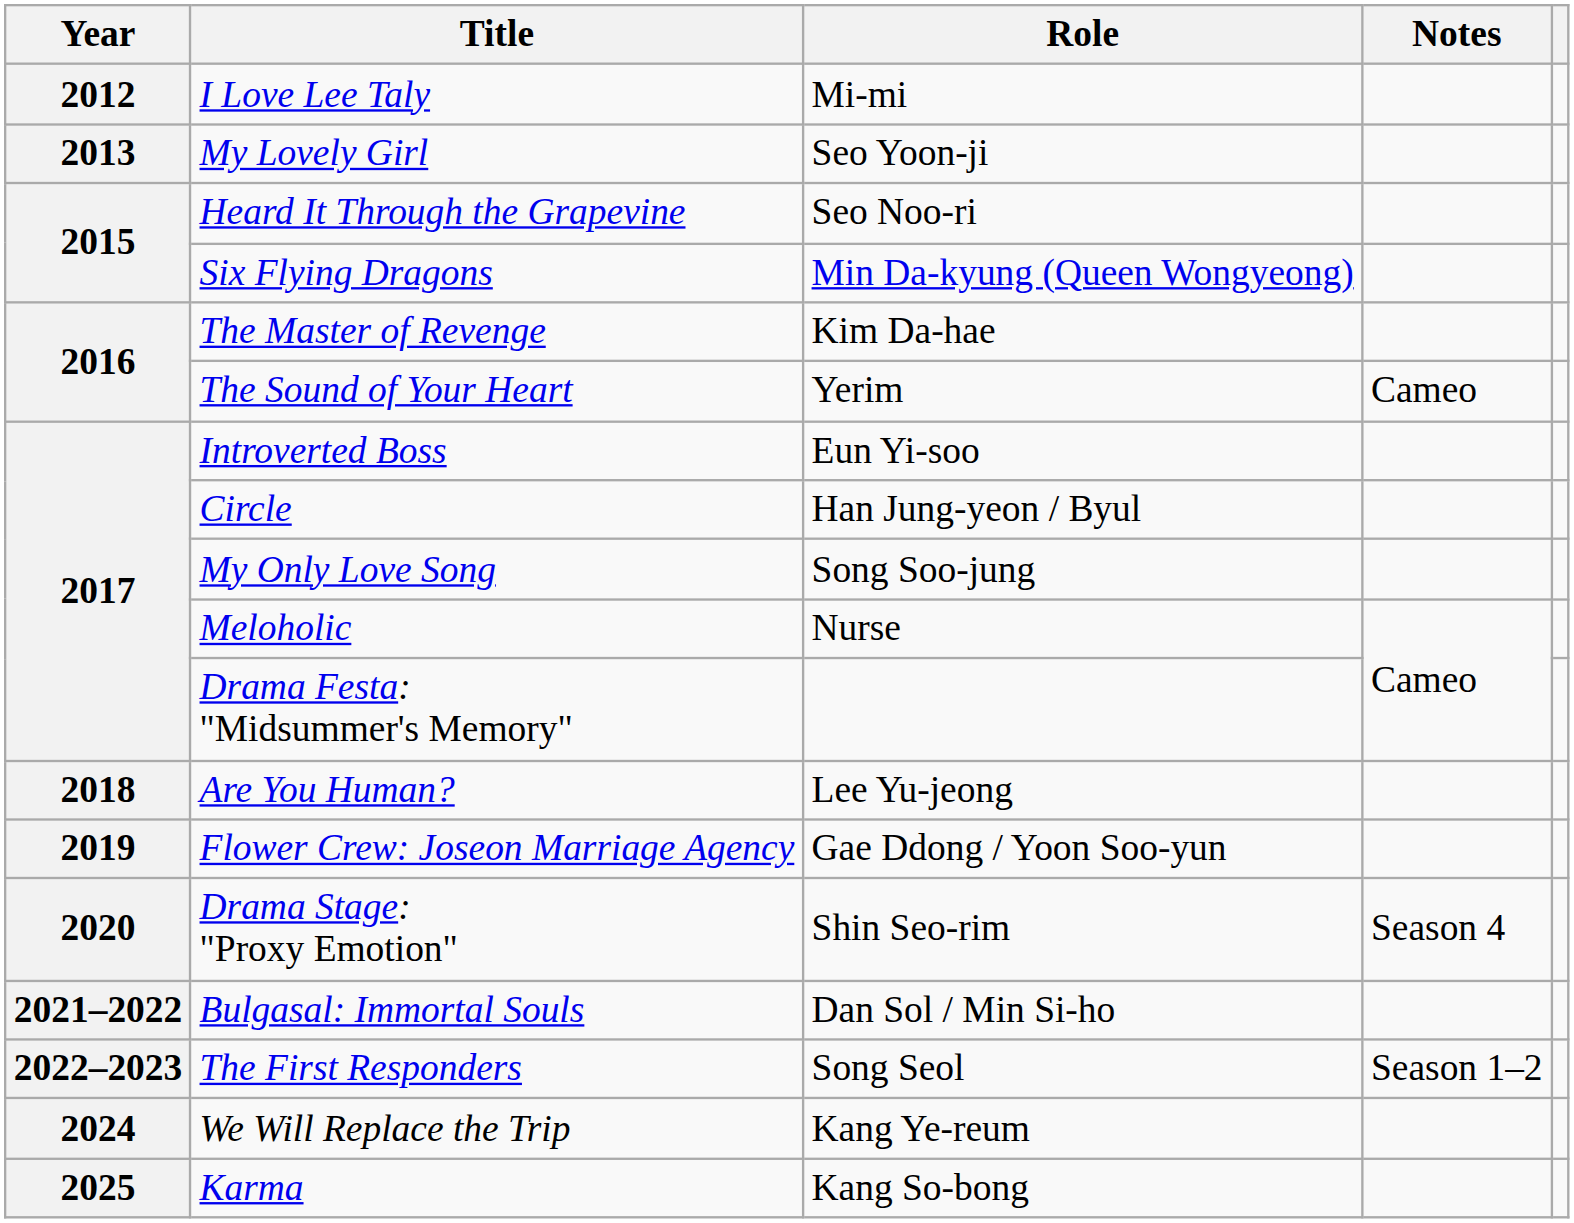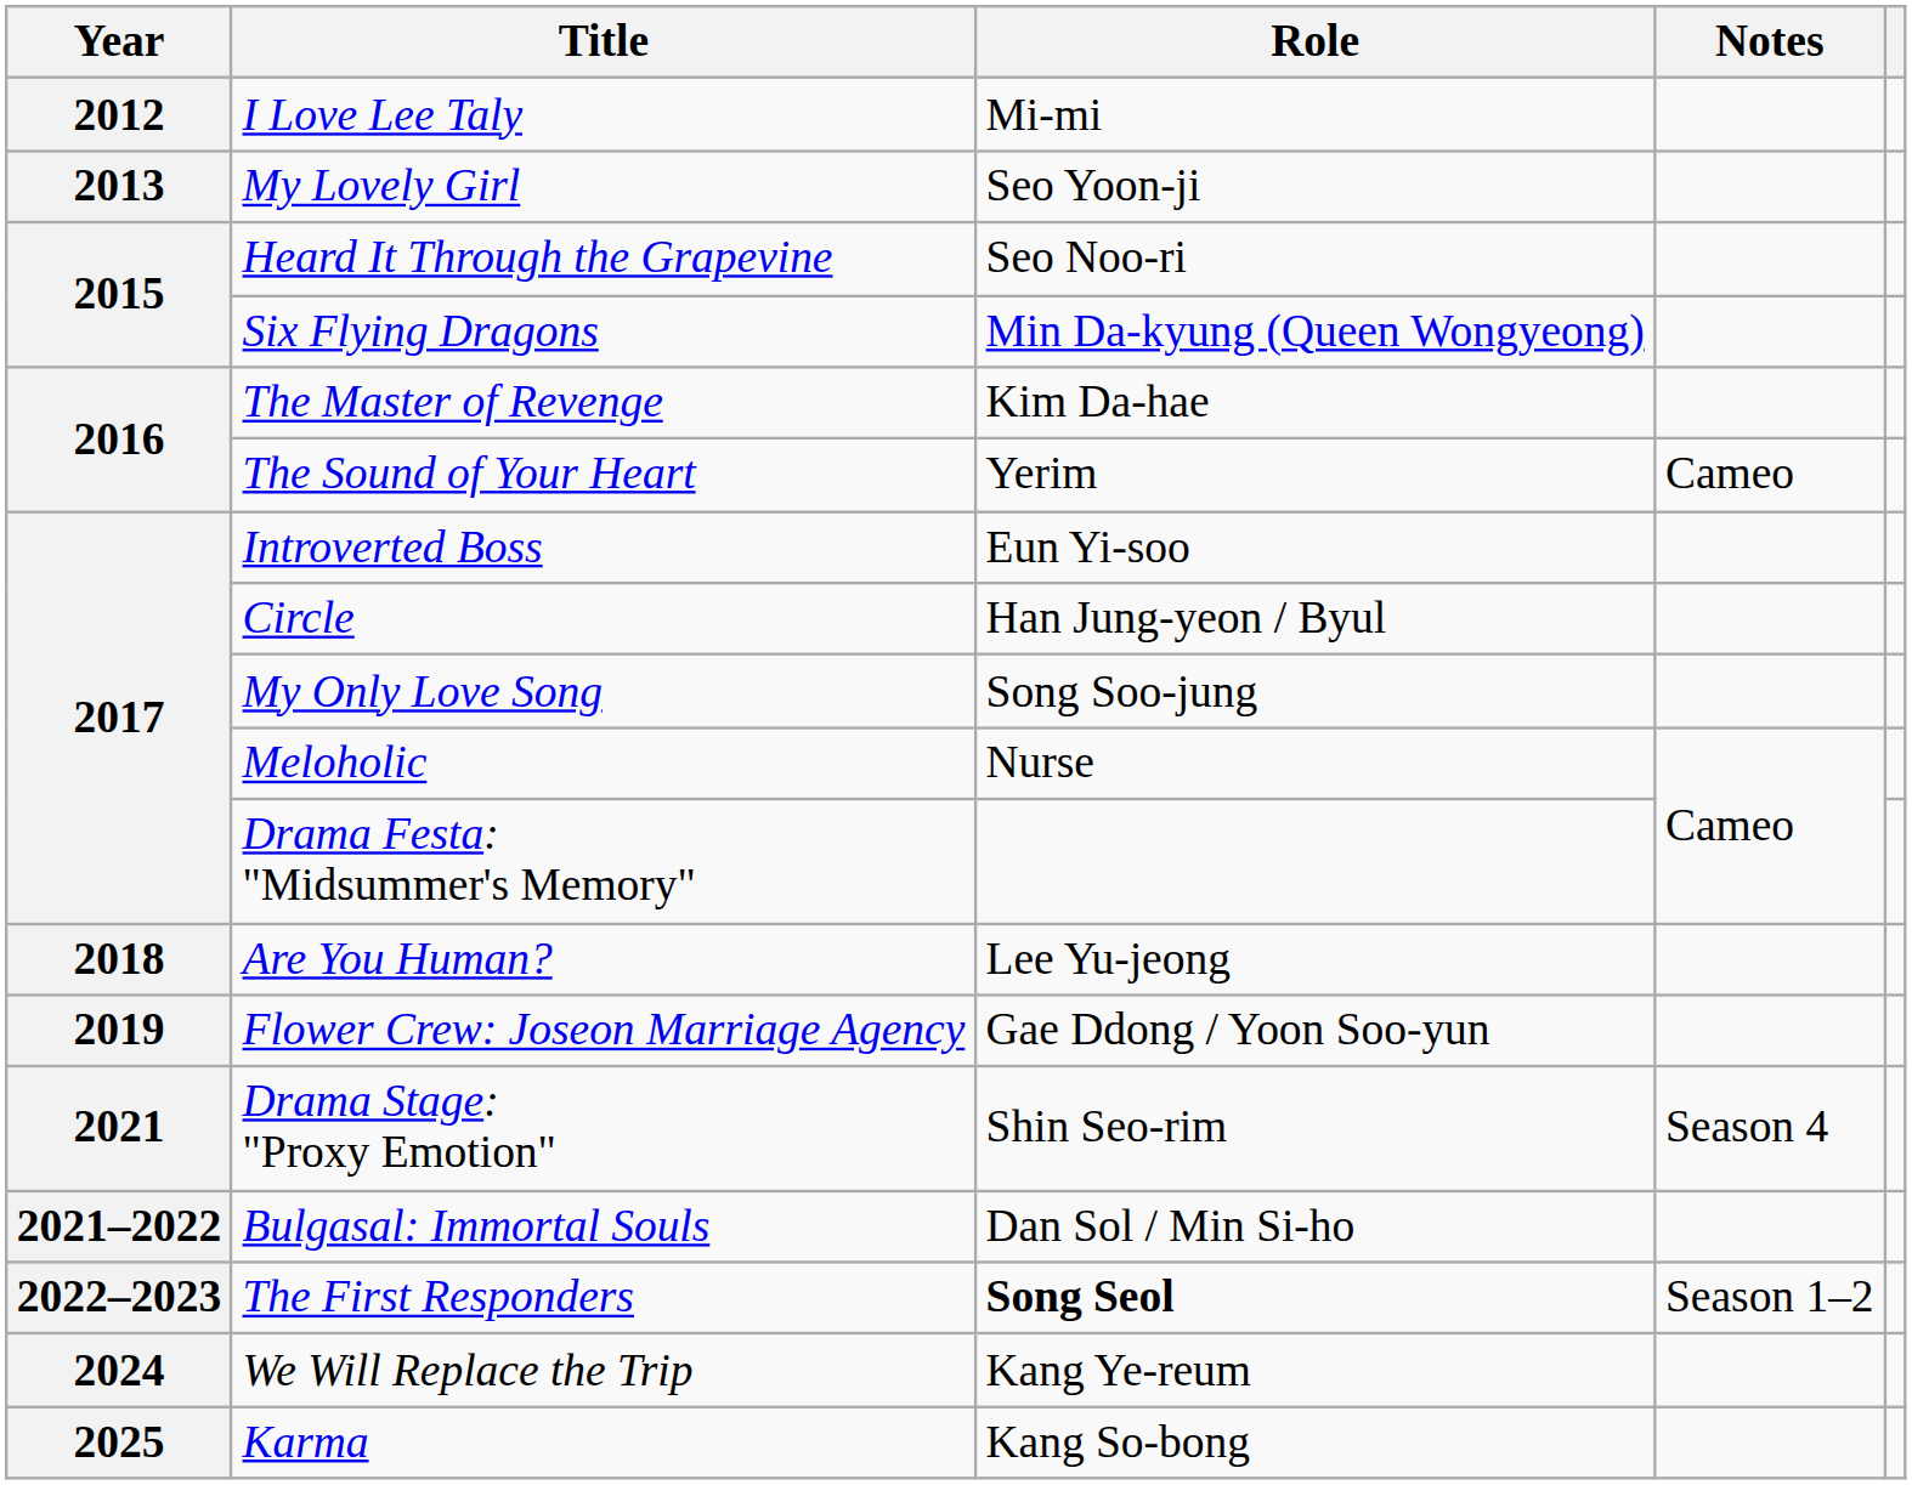Drama Stage: "Proxy Emotion" | Year: 2020 -> 2021
The First Responders | Role: normal -> bold
